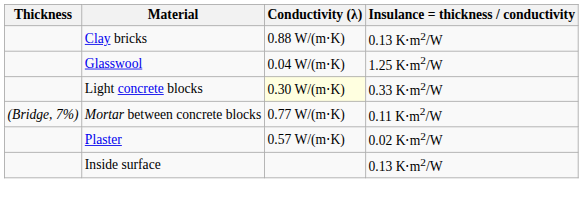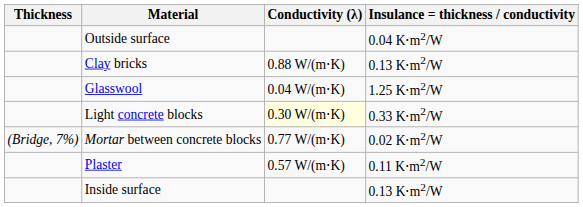+ row: Outside surface | 0.04 K⋅m2/W
Mortar between concrete blocks | Insulance = thickness / conductivity: 0.11 K⋅m2/W -> 0.02 K⋅m2/W
Plaster | Insulance = thickness / conductivity: 0.02 K⋅m2/W -> 0.11 K⋅m2/W
